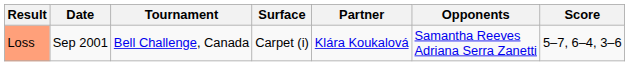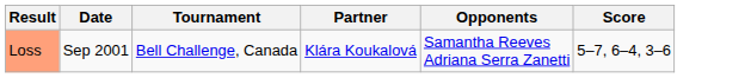- column: Surface | Carpet (i)
